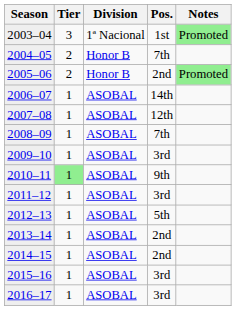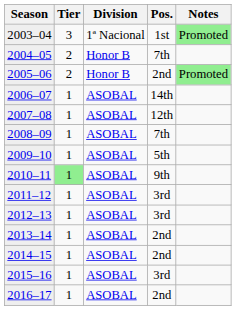2009–10 | Pos.: 3rd -> 5th
2012–13 | Pos.: 5th -> 3rd
2016–17 | Pos.: 3rd -> 2nd
